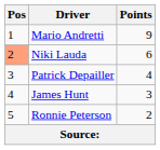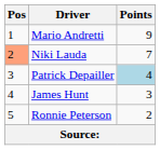Niki Lauda | Points: 6 -> 7
Patrick Depailler | Points: no background -> lightblue background
